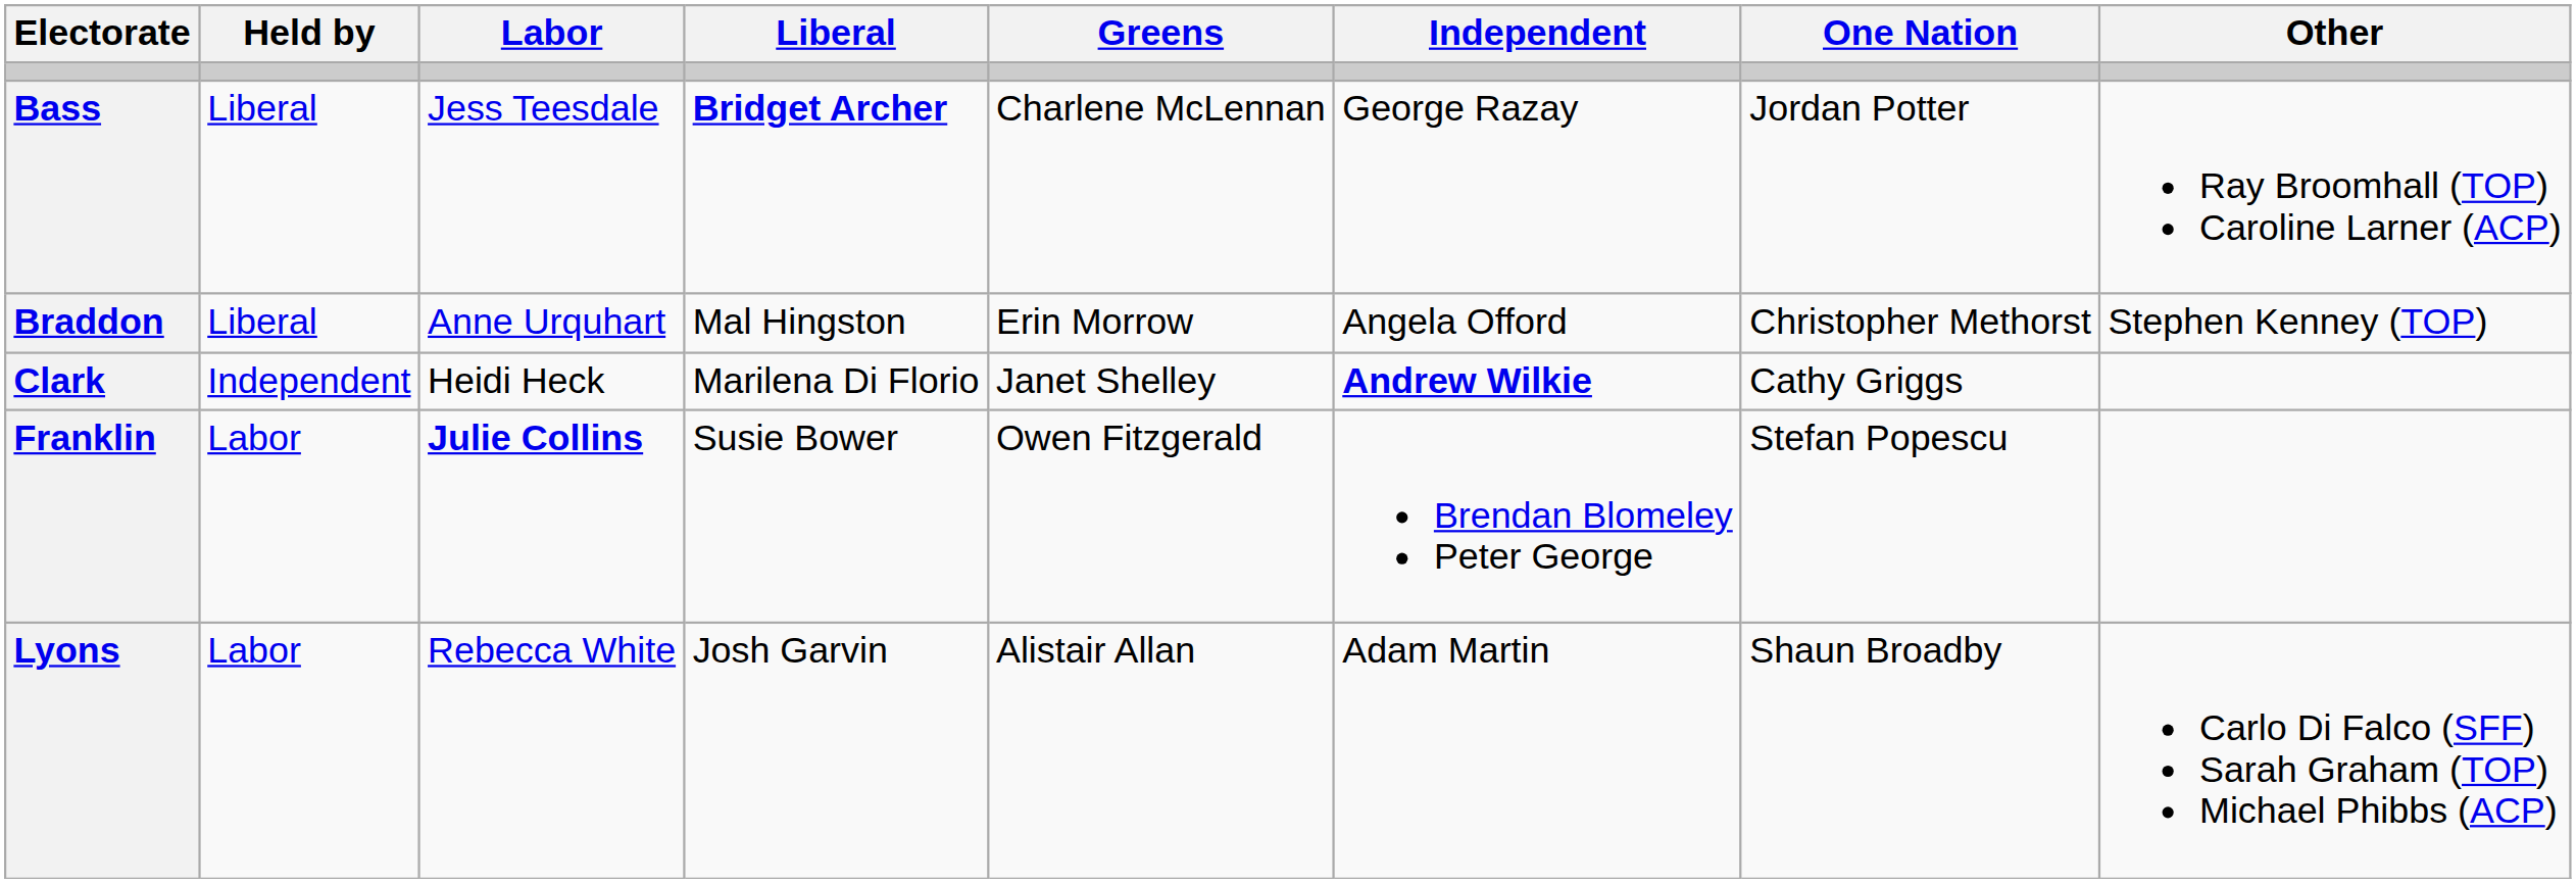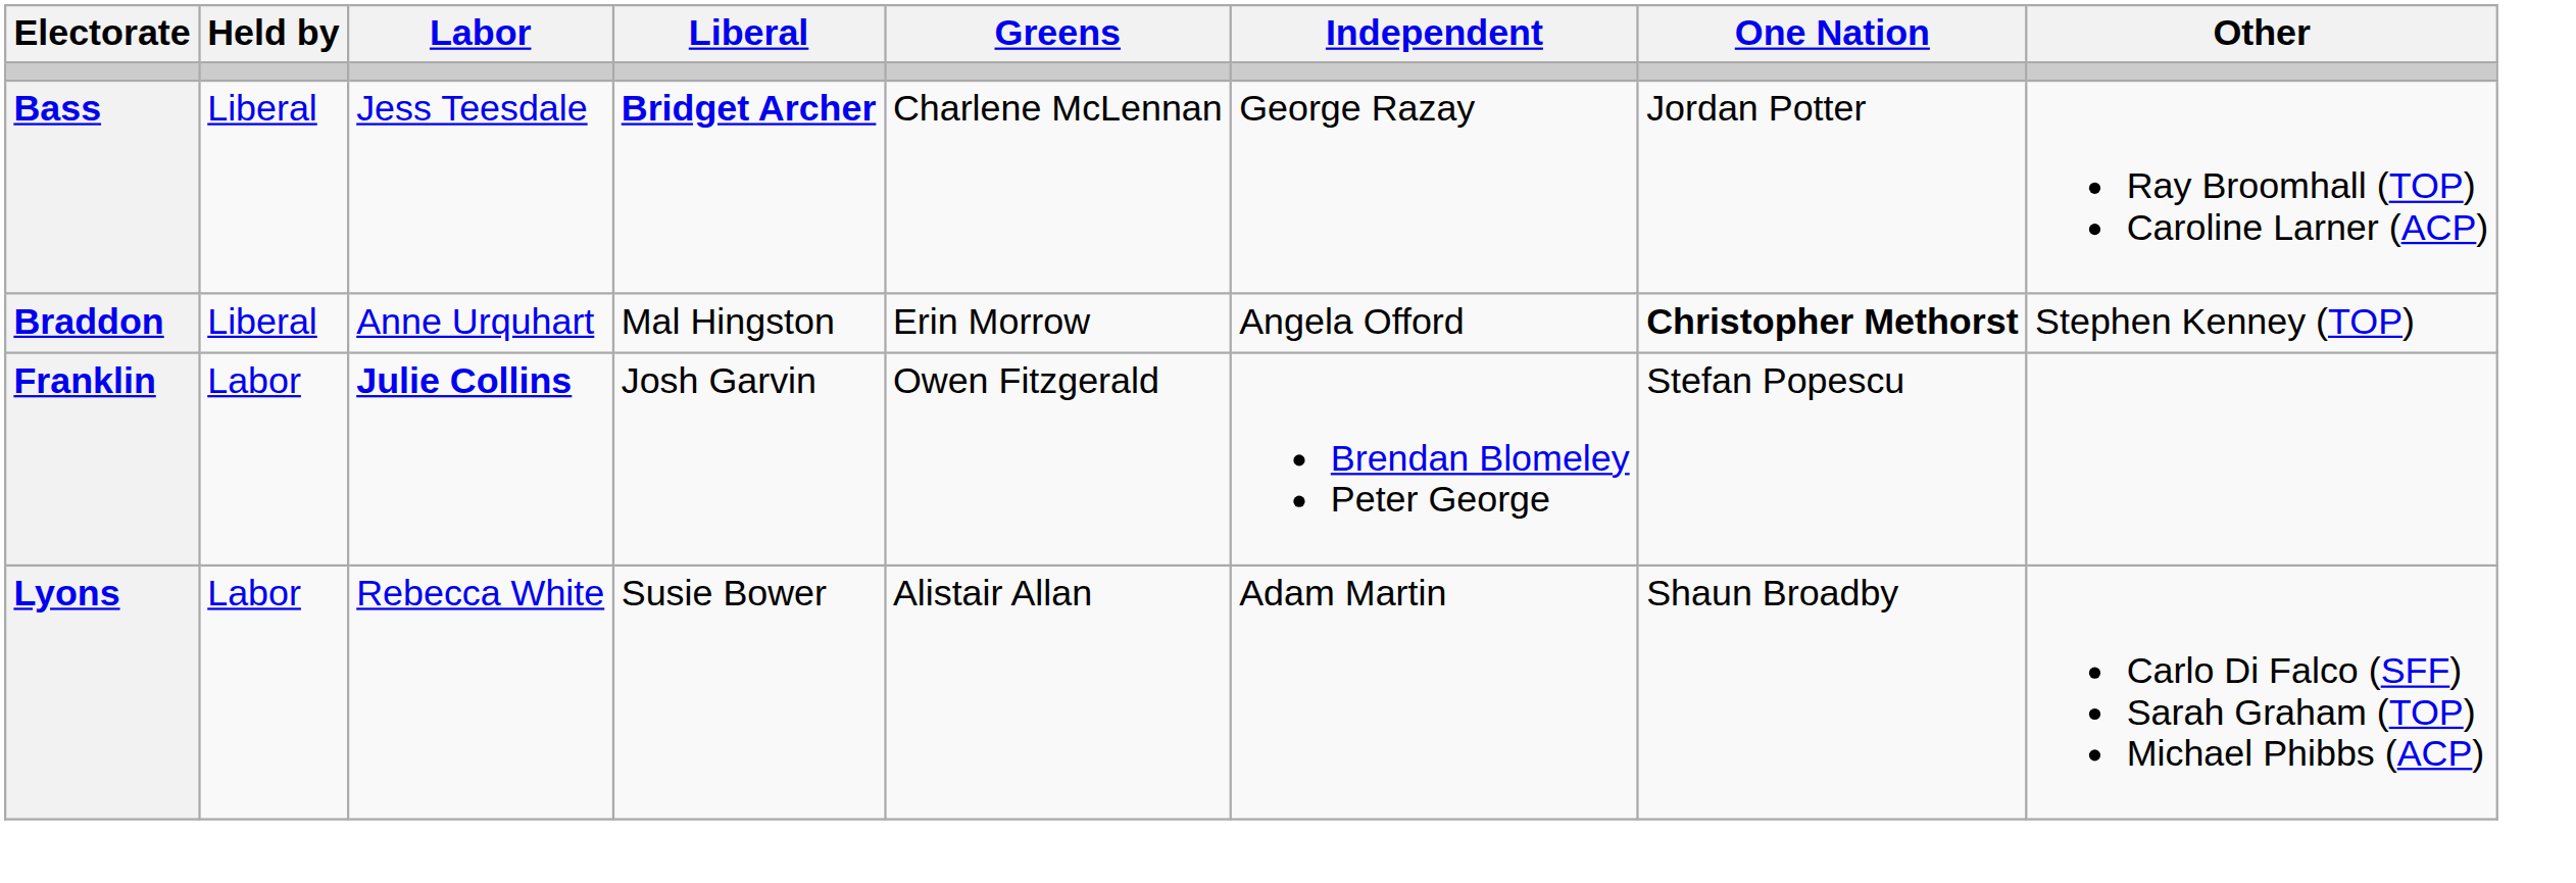Braddon | One Nation: normal -> bold
- row: Clark | Independent | Heidi Heck | Marilena Di Florio | Janet Shelley | Andrew Wilkie | Cathy Griggs
Franklin | Liberal: Susie Bower -> Josh Garvin
Lyons | Liberal: Josh Garvin -> Susie Bower
